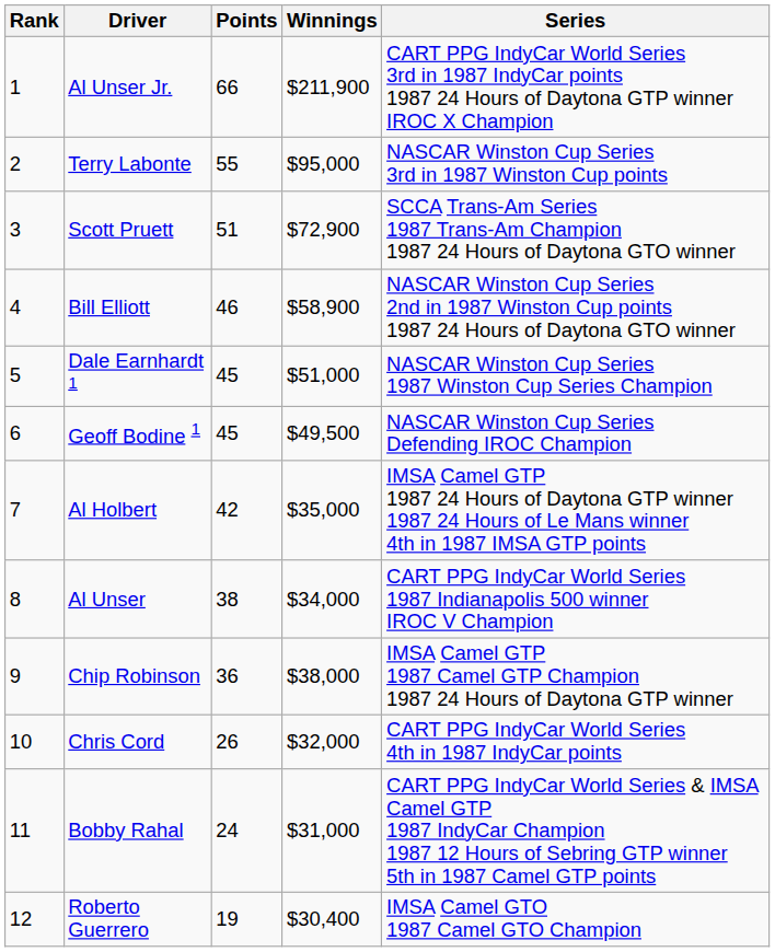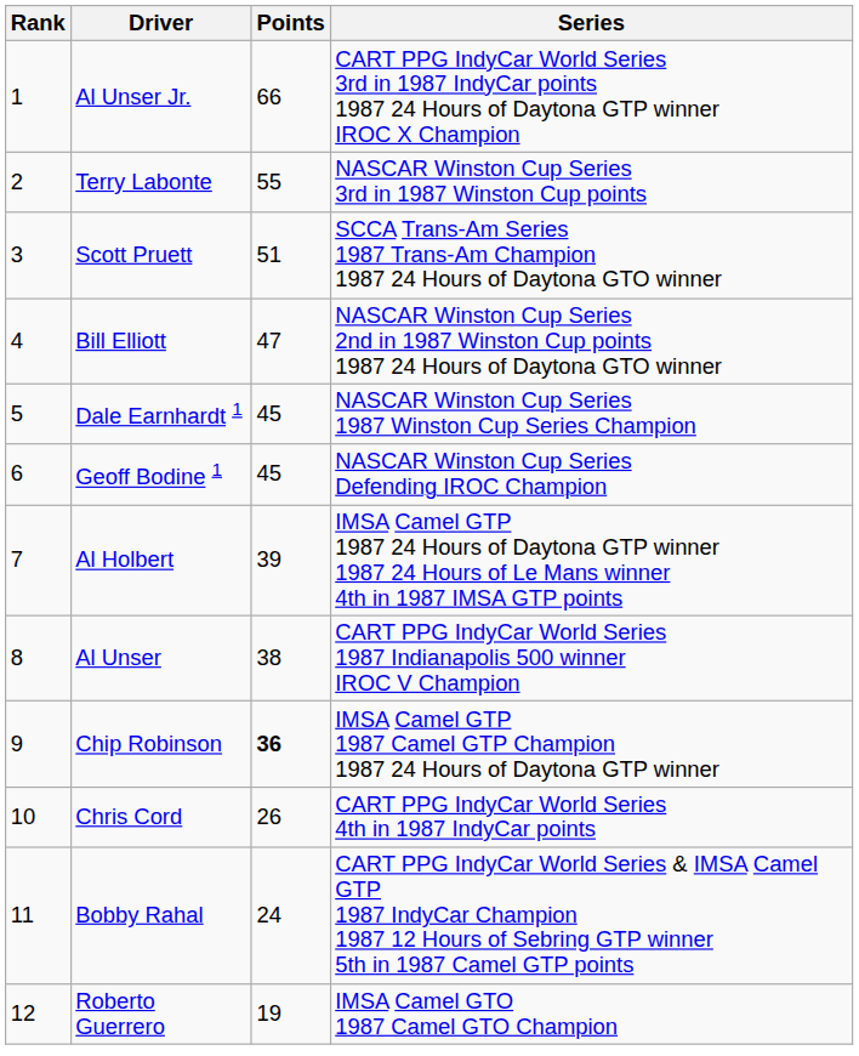- column: Winnings | $211,900 | $95,000 | $72,900 | $58,900 | $51,000 | $49,500 | $35,000 | $34,000 | $38,000 | $32,000 | $31,000 | $30,400
Bill Elliott | Points: 46 -> 47
Al Holbert | Points: 42 -> 39
Chip Robinson | Points: normal -> bold
